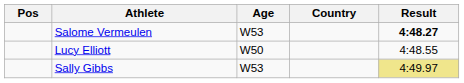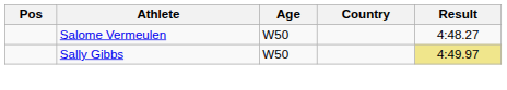Salome Vermeulen | Age: W53 -> W50
Salome Vermeulen | Result: bold -> normal
- row: Lucy Elliott | W50 | 4:48.55
Sally Gibbs | Age: W53 -> W50
